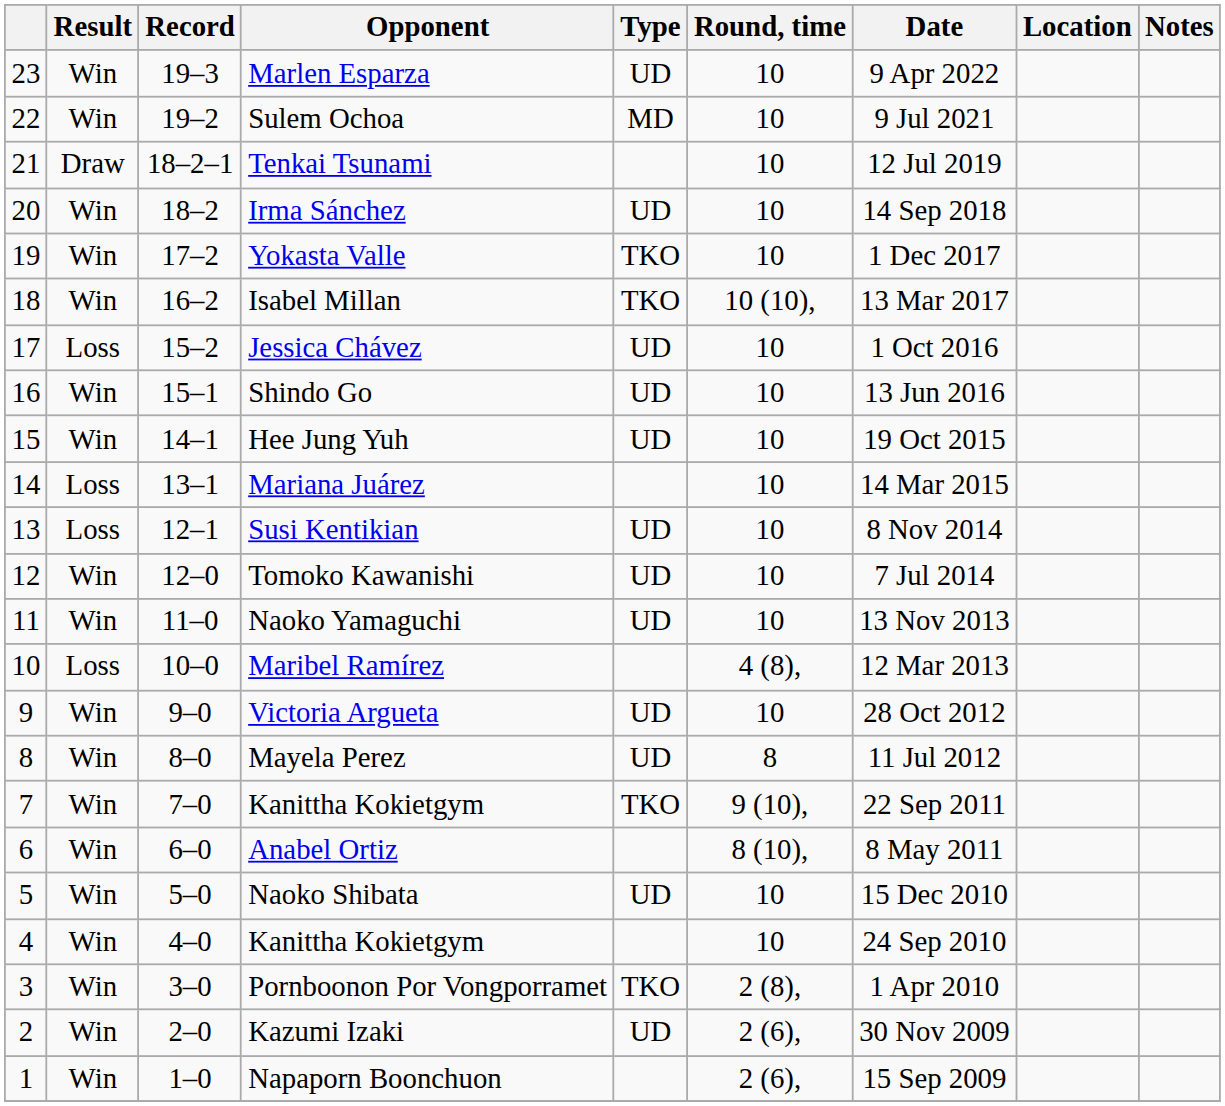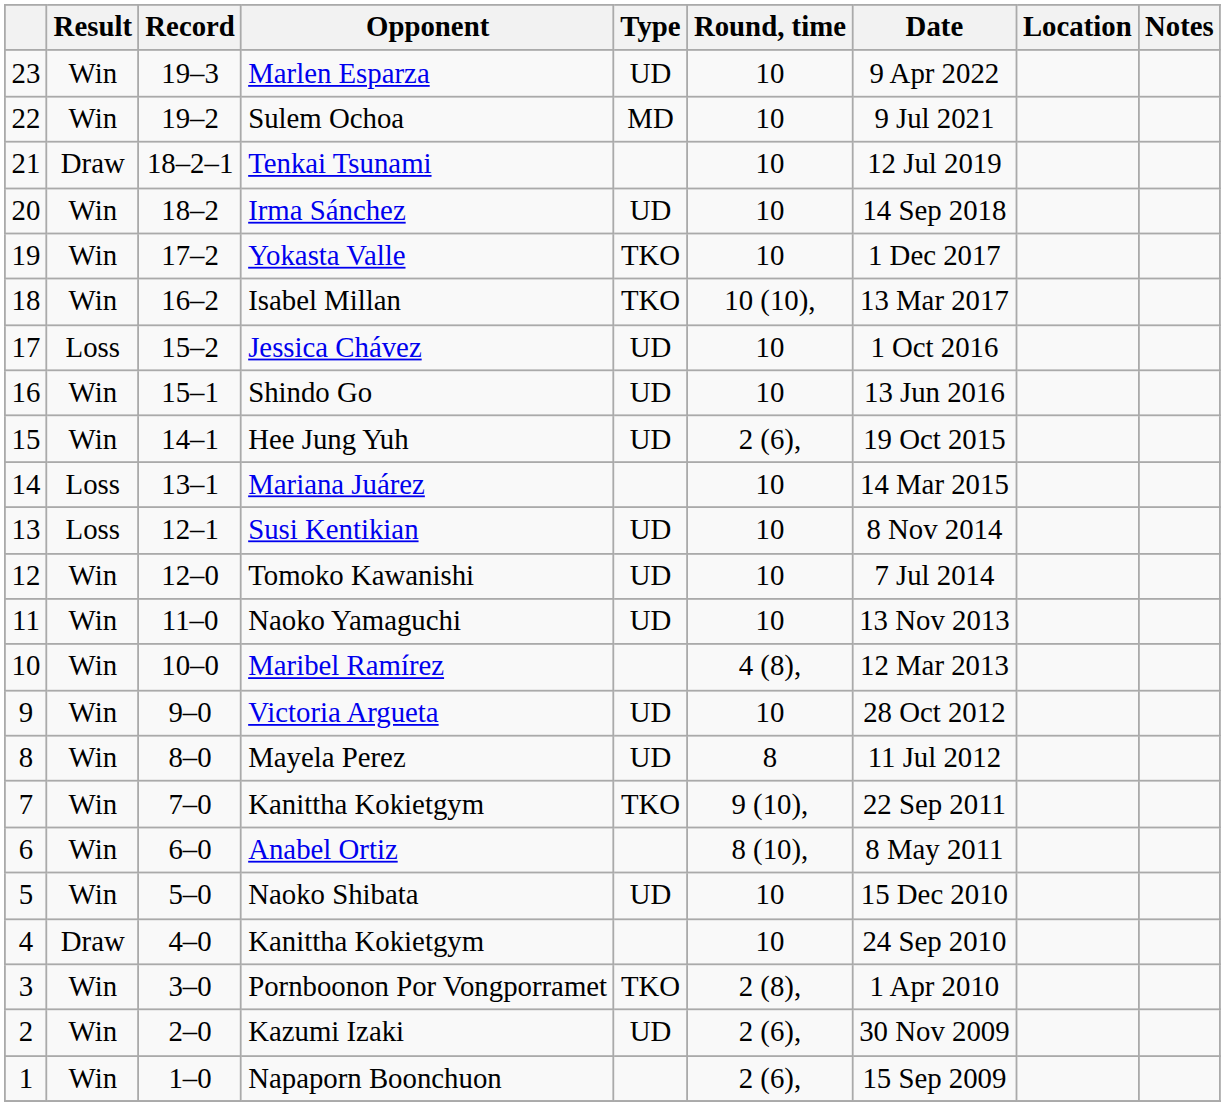Hee Jung Yuh | Round, time: 10 -> 2 (6),
Maribel Ramírez | Result: Loss -> Win
4 / Kanittha Kokietgym | Result: Win -> Draw
